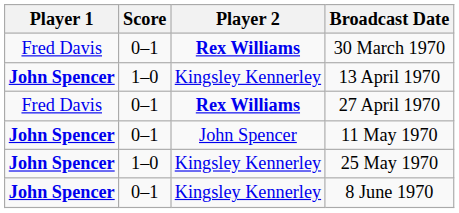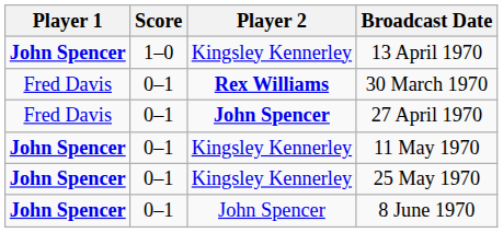rows swapped: 30 March 1970 <-> 13 April 1970
27 April 1970 | Player 2: Rex Williams -> John Spencer
11 May 1970 | Player 2: John Spencer -> Kingsley Kennerley
25 May 1970 | Score: 1–0 -> 0–1
8 June 1970 | Player 2: Kingsley Kennerley -> John Spencer
